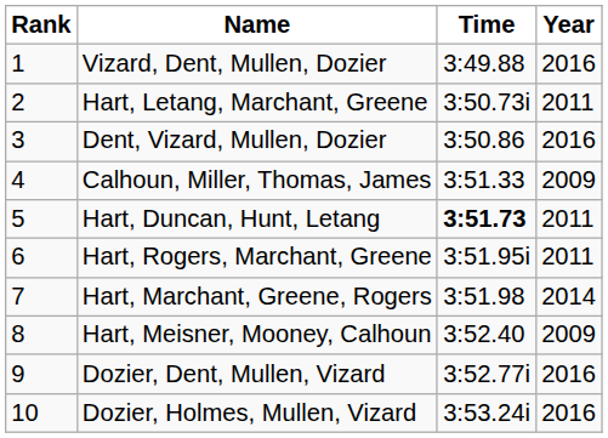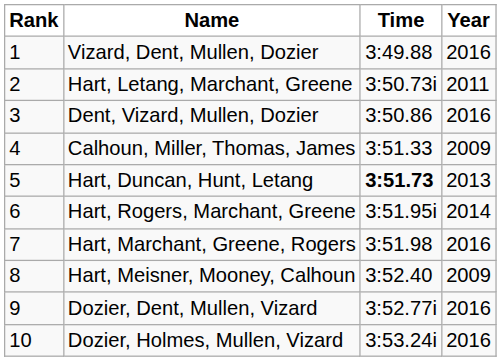Hart, Duncan, Hunt, Letang | Year: 2011 -> 2013
Hart, Rogers, Marchant, Greene | Year: 2011 -> 2014
Hart, Marchant, Greene, Rogers | Year: 2014 -> 2016
